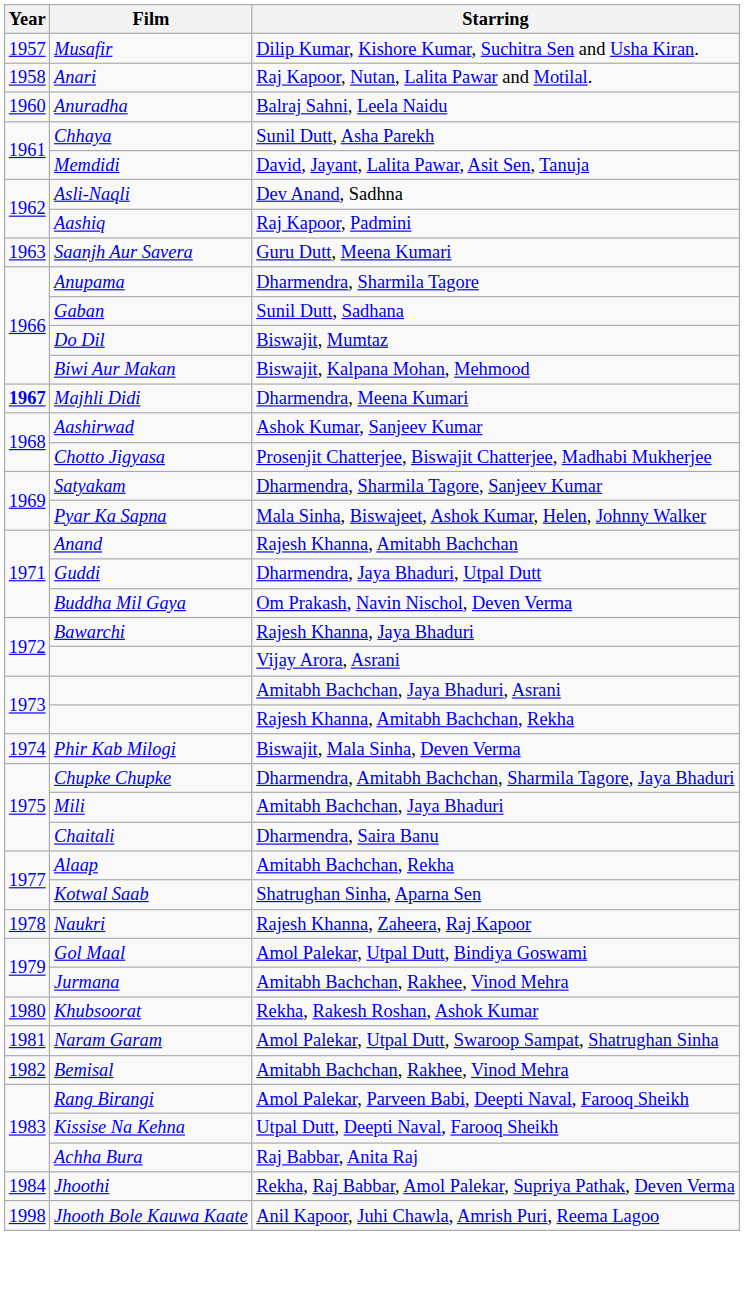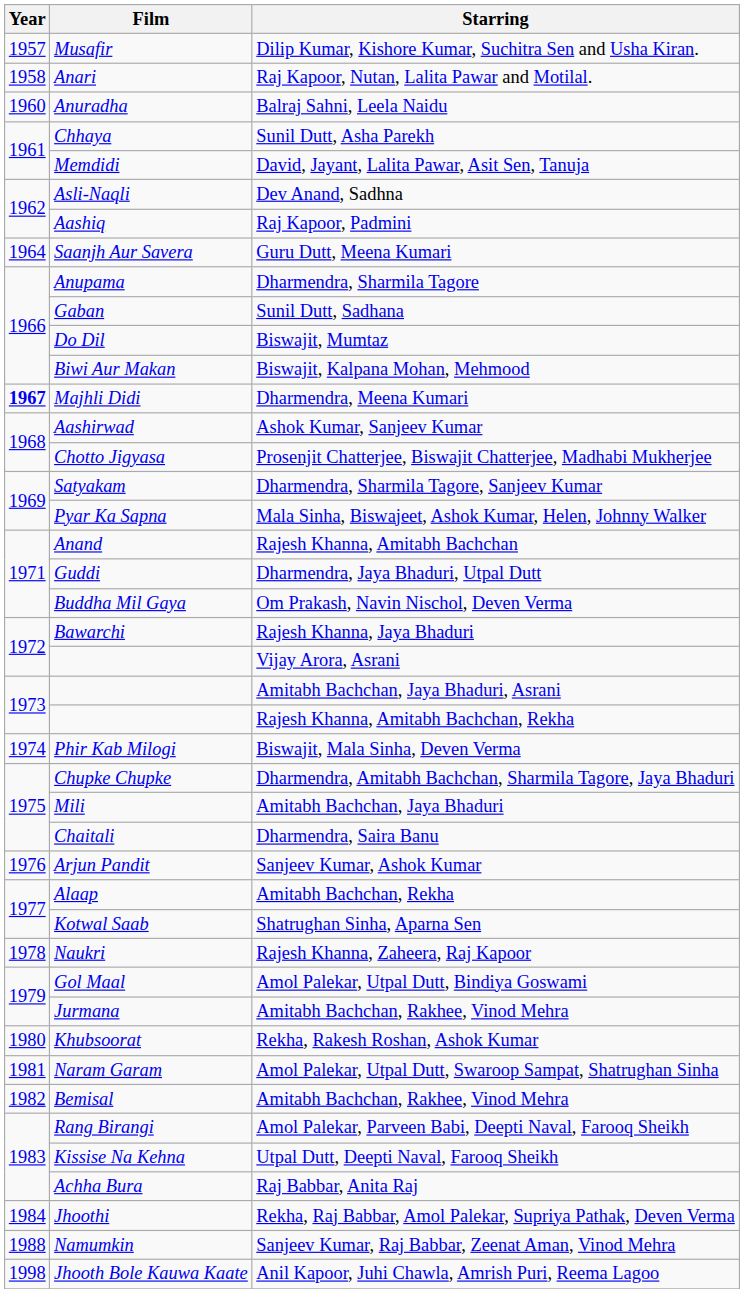Guru Dutt, Meena Kumari | Year: 1963 -> 1964
+ row: 1976 | Arjun Pandit | Sanjeev Kumar, Ashok Kumar
+ row: 1988 | Namumkin | Sanjeev Kumar, Raj Babbar, Zeenat Aman, Vinod Mehra
